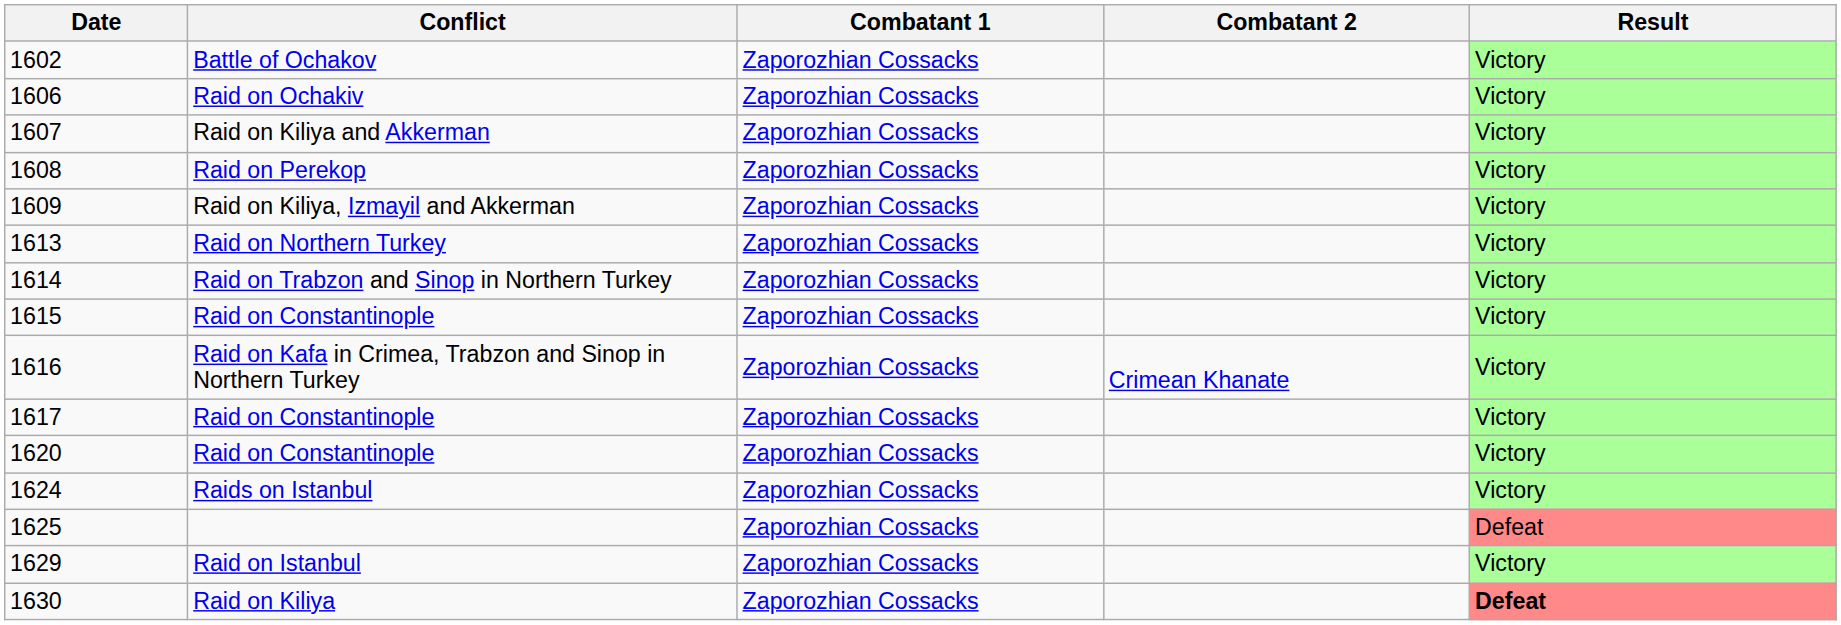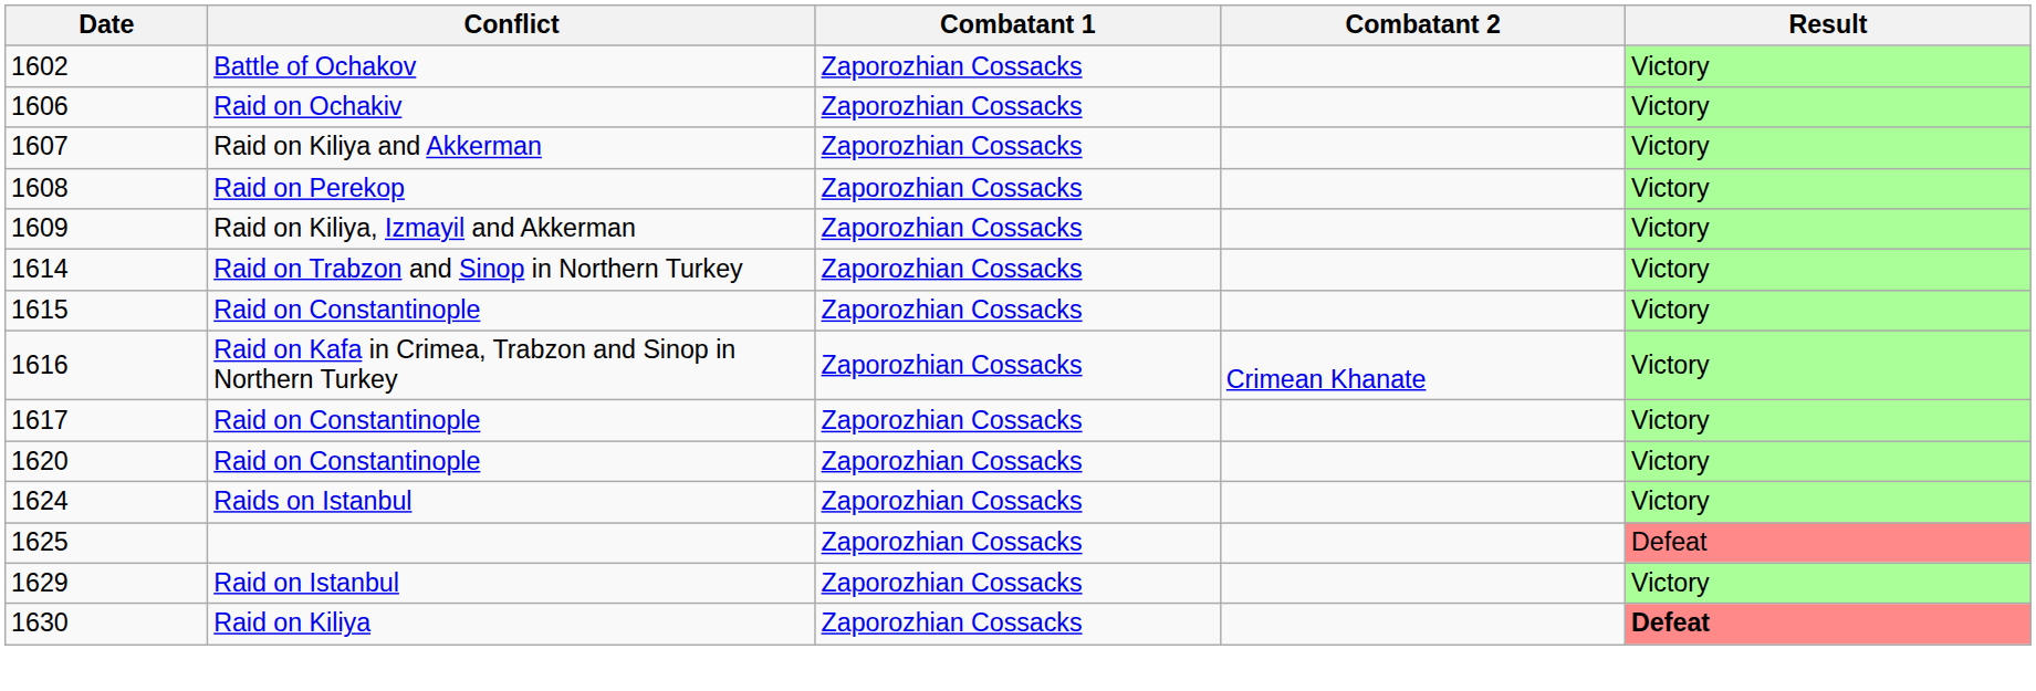- row: 1613 | Raid on Northern Turkey | Zaporozhian Cossacks | Victory
